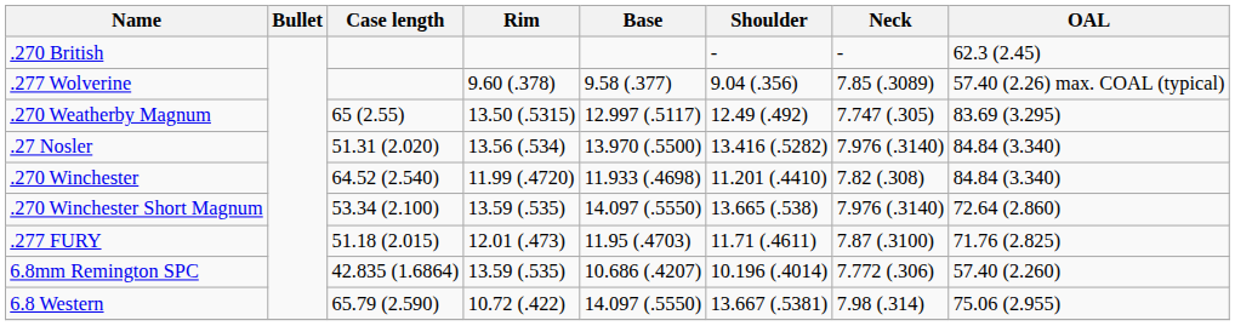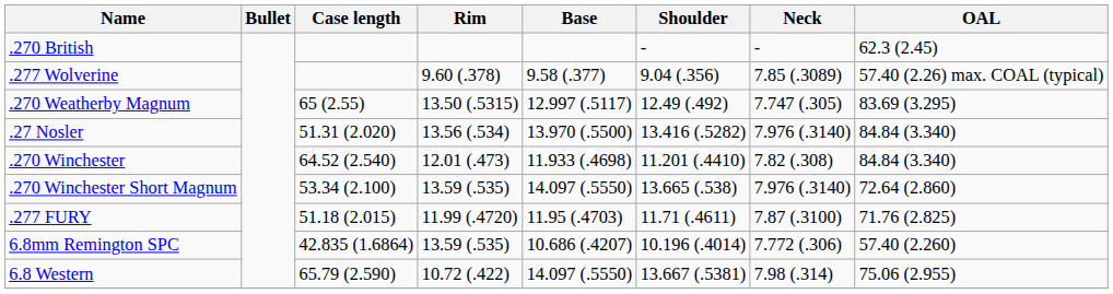.270 Winchester | Rim: 11.99 (.4720) -> 12.01 (.473)
.277 FURY | Rim: 12.01 (.473) -> 11.99 (.4720)
